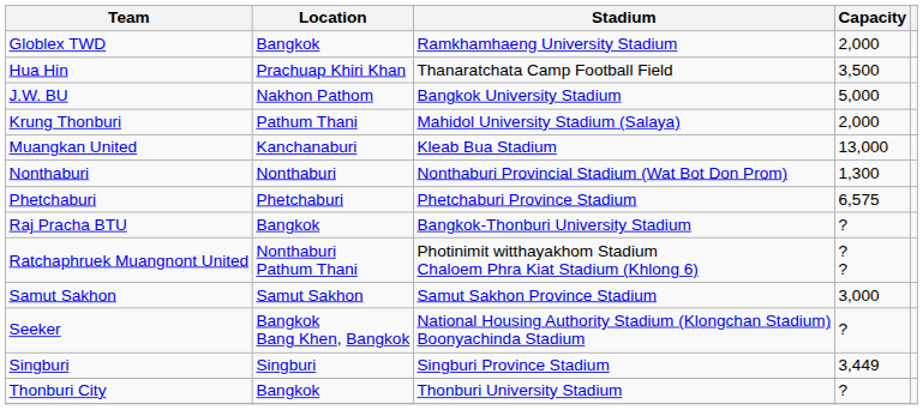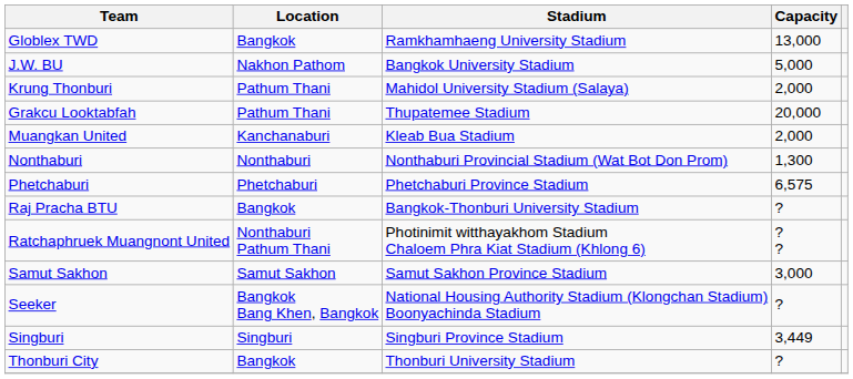Globlex TWD | Capacity: 2,000 -> 13,000
- row: Hua Hin | Prachuap Khiri Khan | Thanaratchata Camp Football Field | 3,500
+ row: Grakcu Looktabfah | Pathum Thani | Thupatemee Stadium | 20,000
Muangkan United | Capacity: 13,000 -> 2,000
